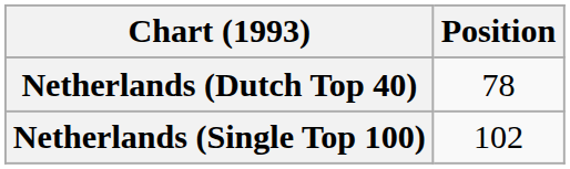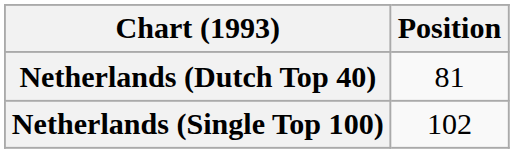Netherlands (Dutch Top 40) | Position: 78 -> 81
